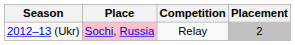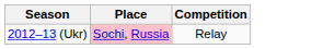- column: Placement | 2
